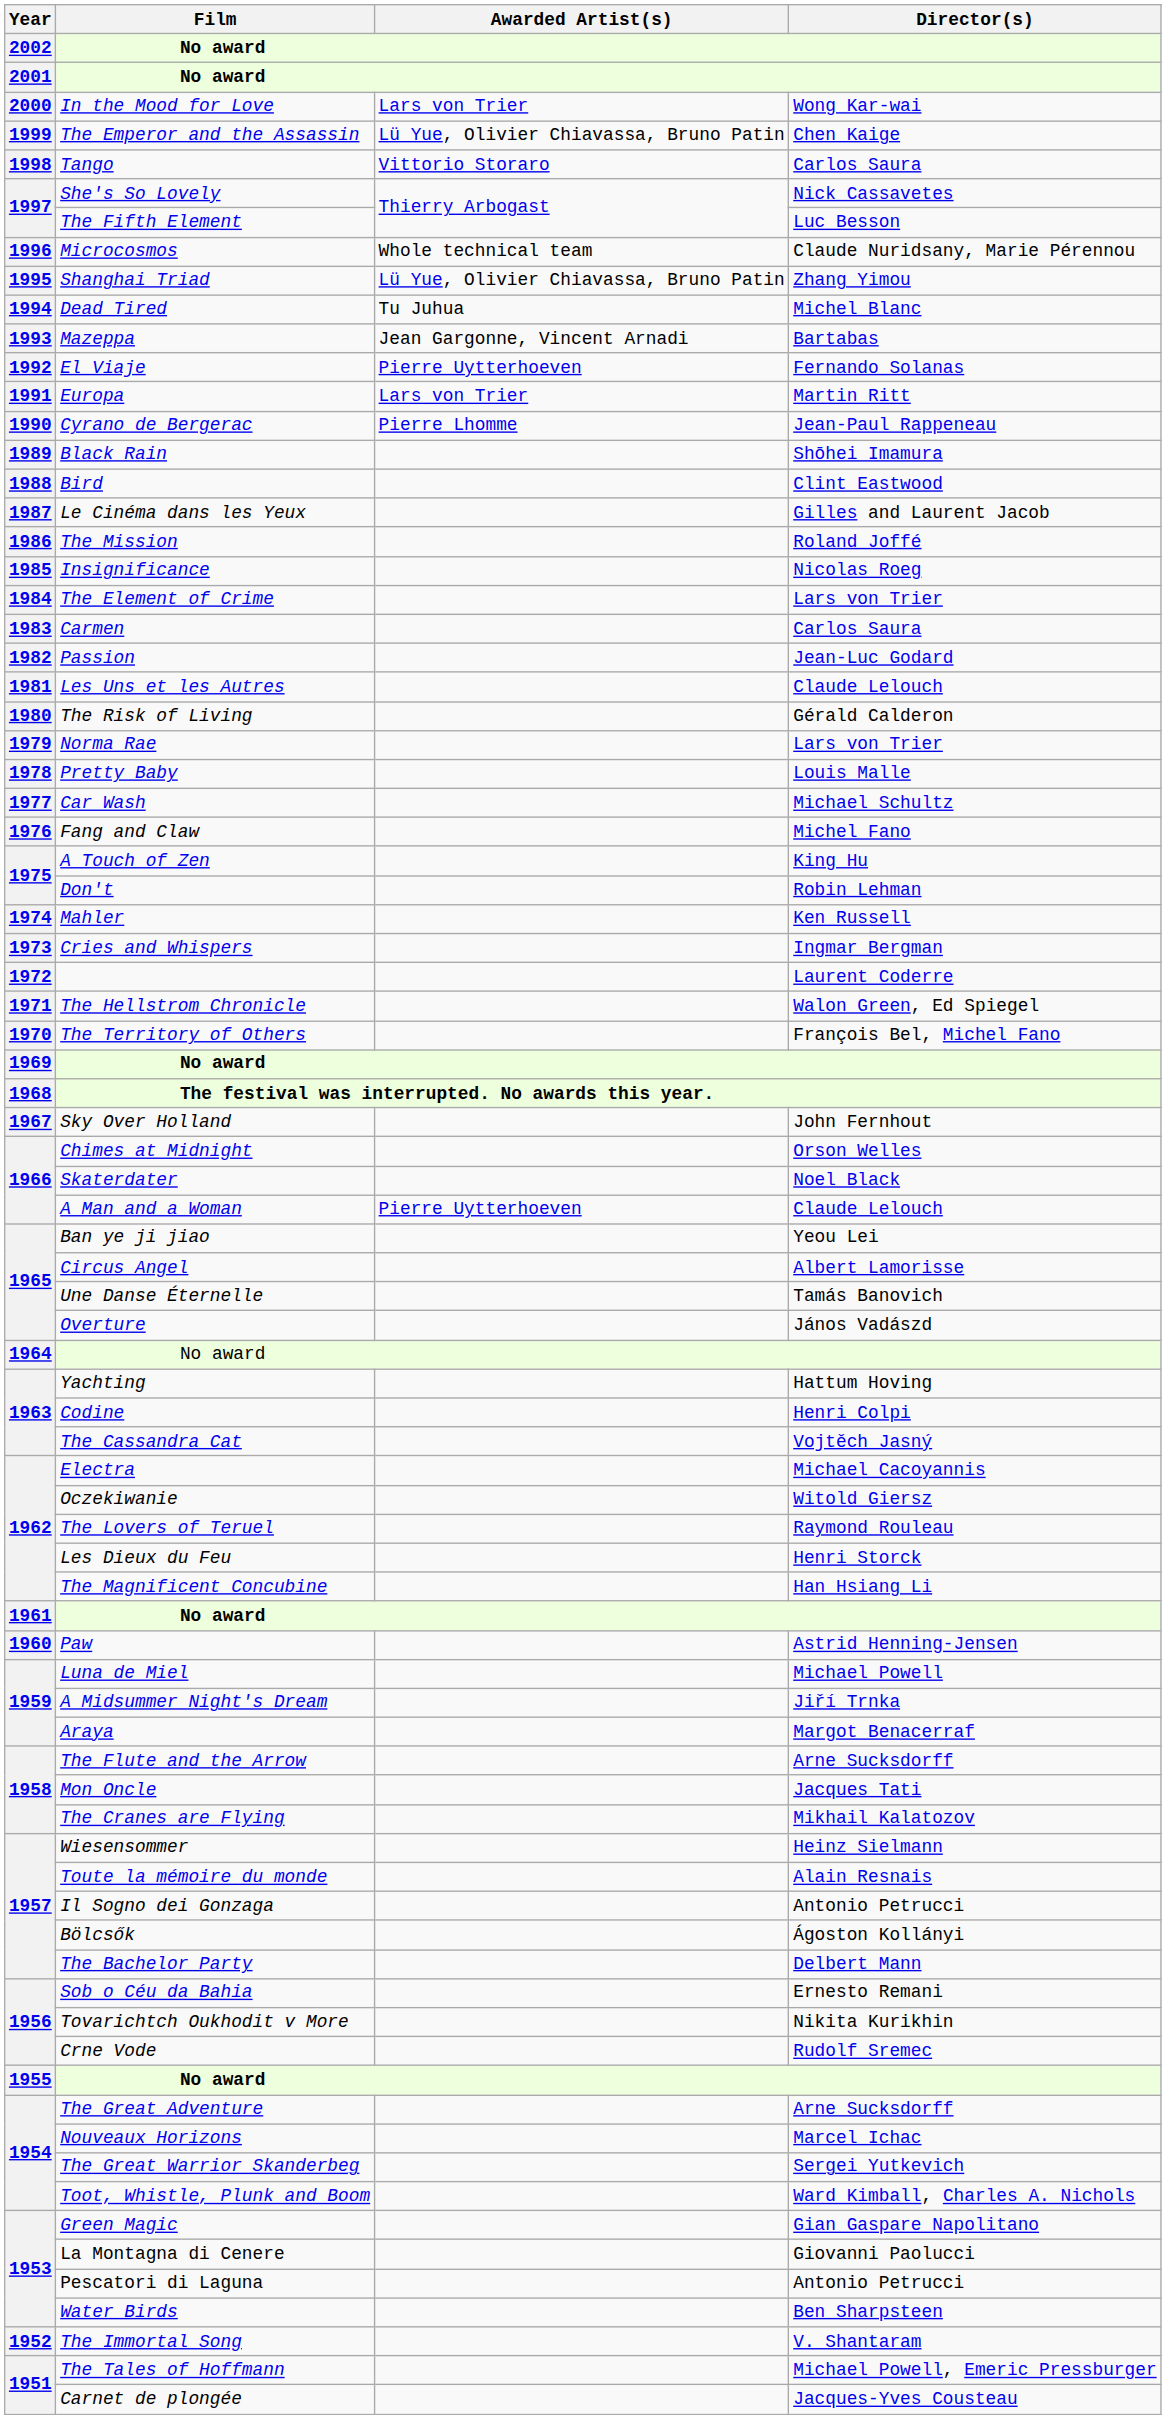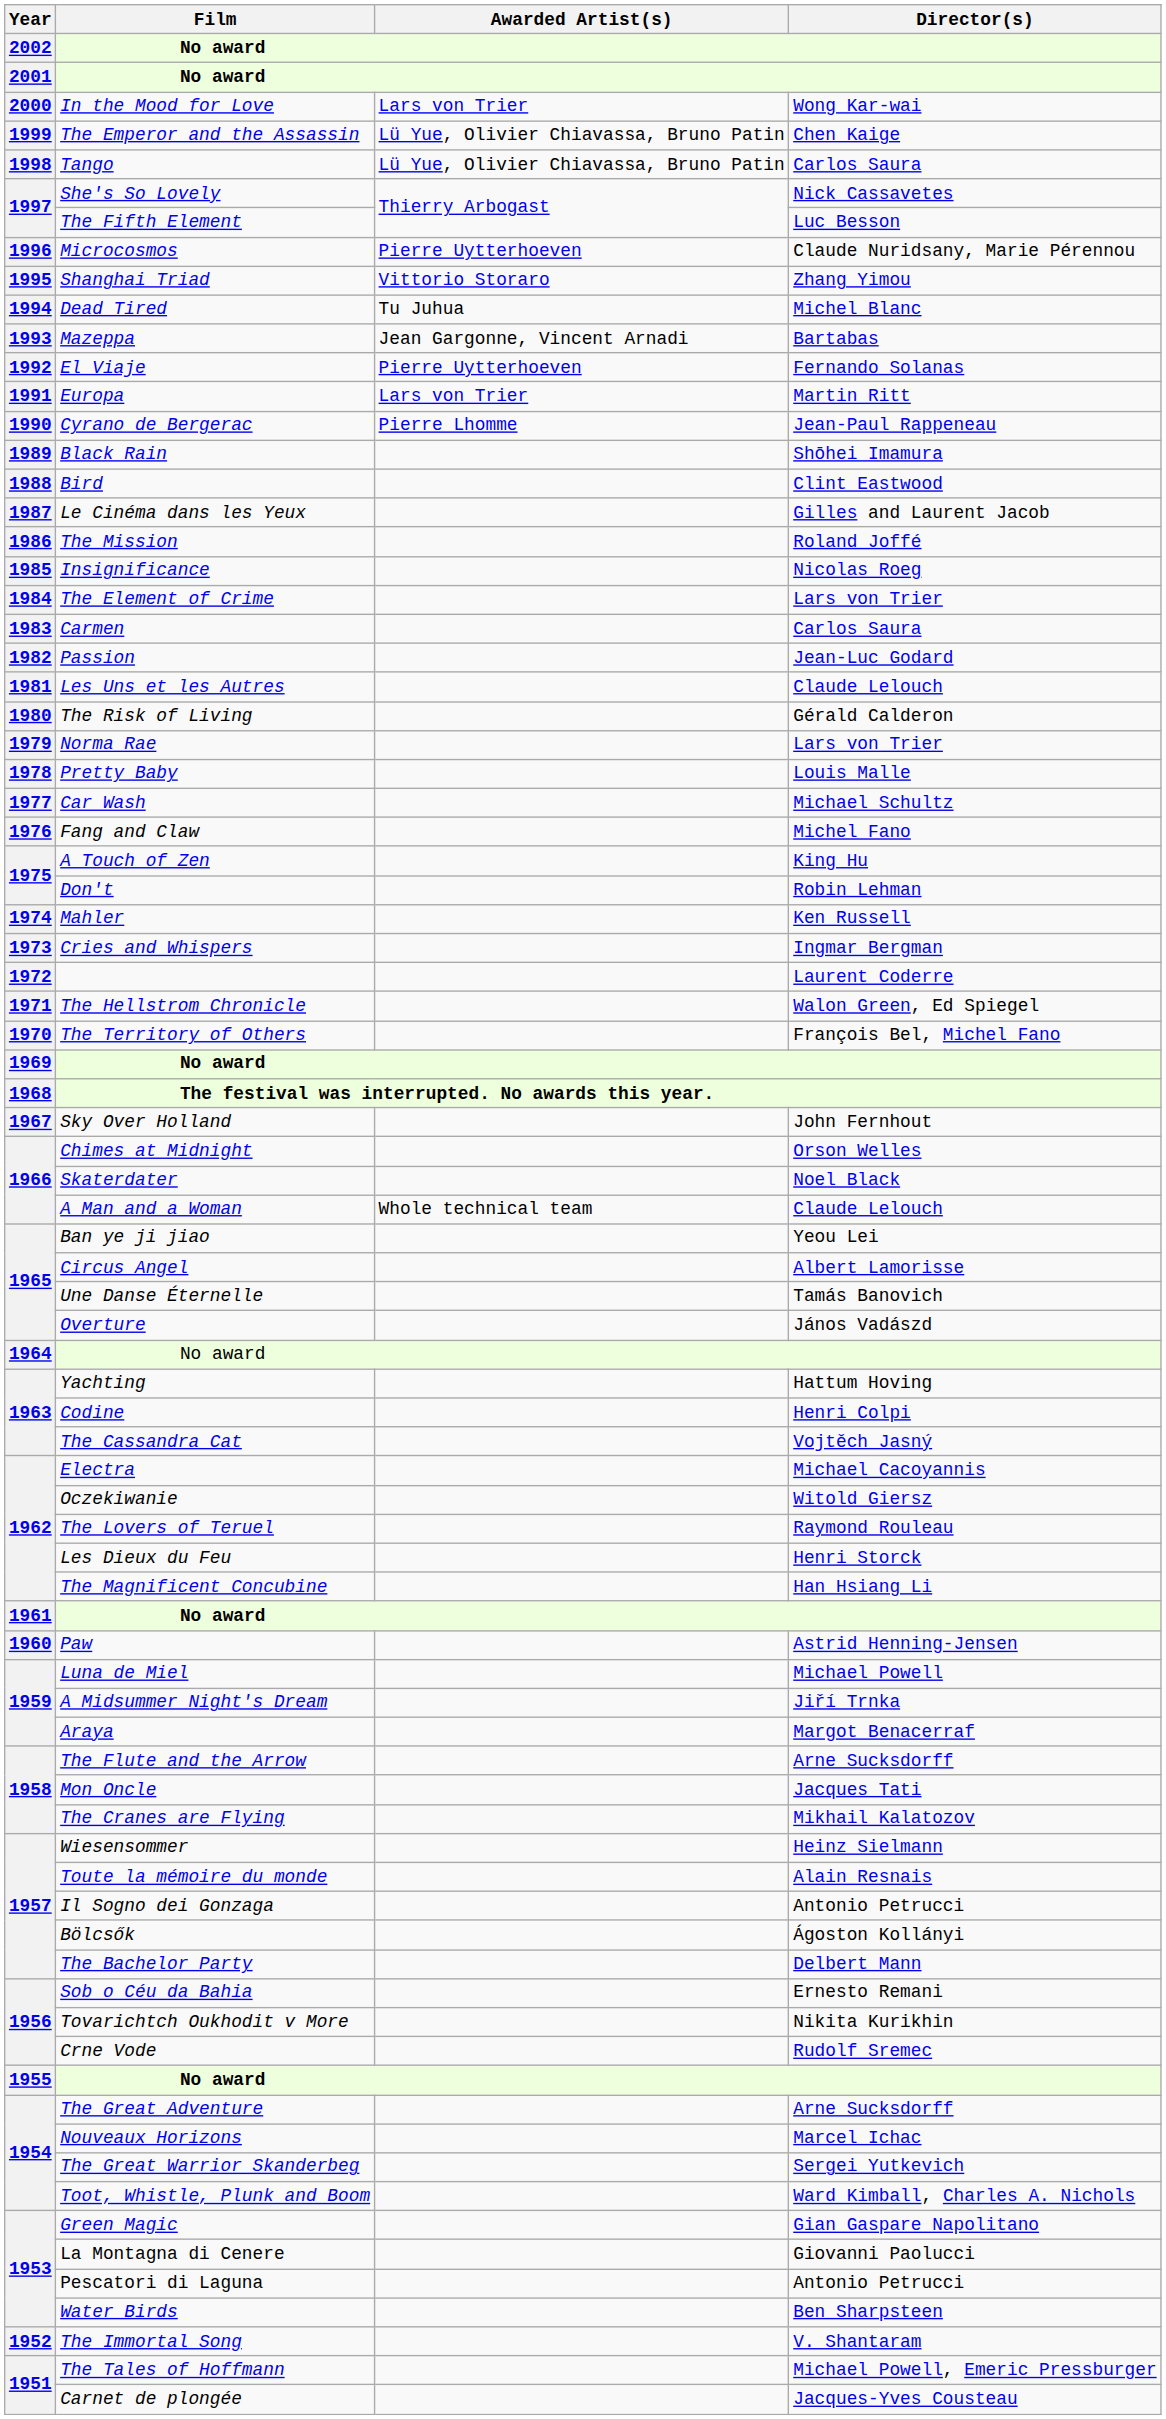Tango | Awarded Artist(s): Vittorio Storaro -> Lü Yue, Olivier Chiavassa, Bruno Patin
Microcosmos | Awarded Artist(s): Whole technical team -> Pierre Uytterhoeven
Shanghai Triad | Awarded Artist(s): Lü Yue, Olivier Chiavassa, Bruno Patin -> Vittorio Storaro
A Man and a Woman | Awarded Artist(s): Pierre Uytterhoeven -> Whole technical team
